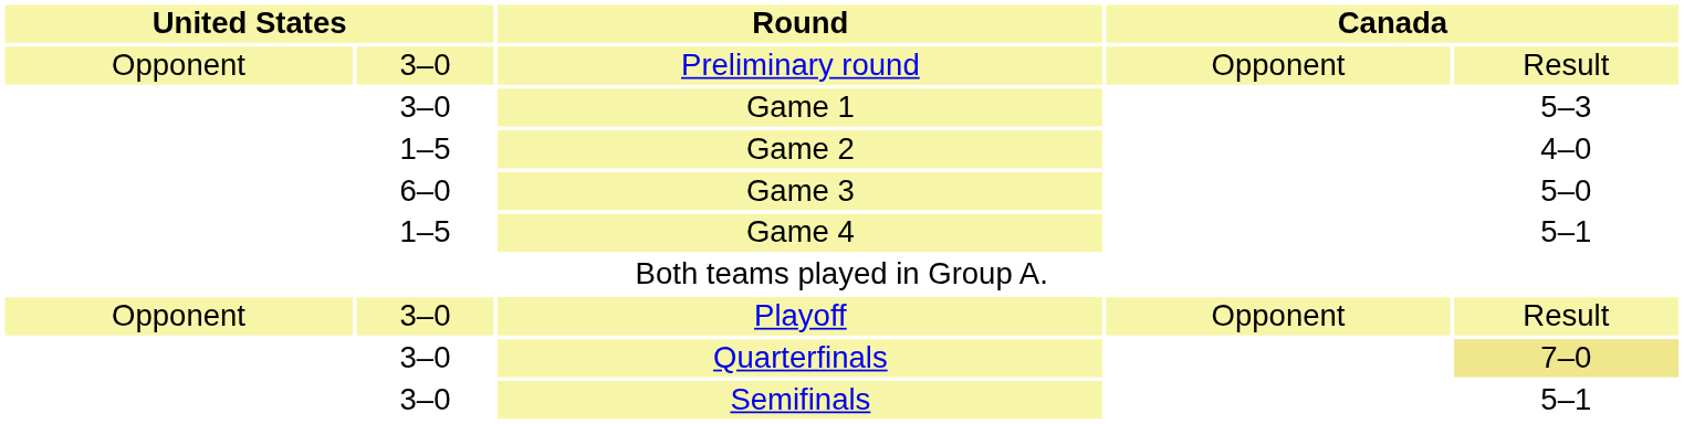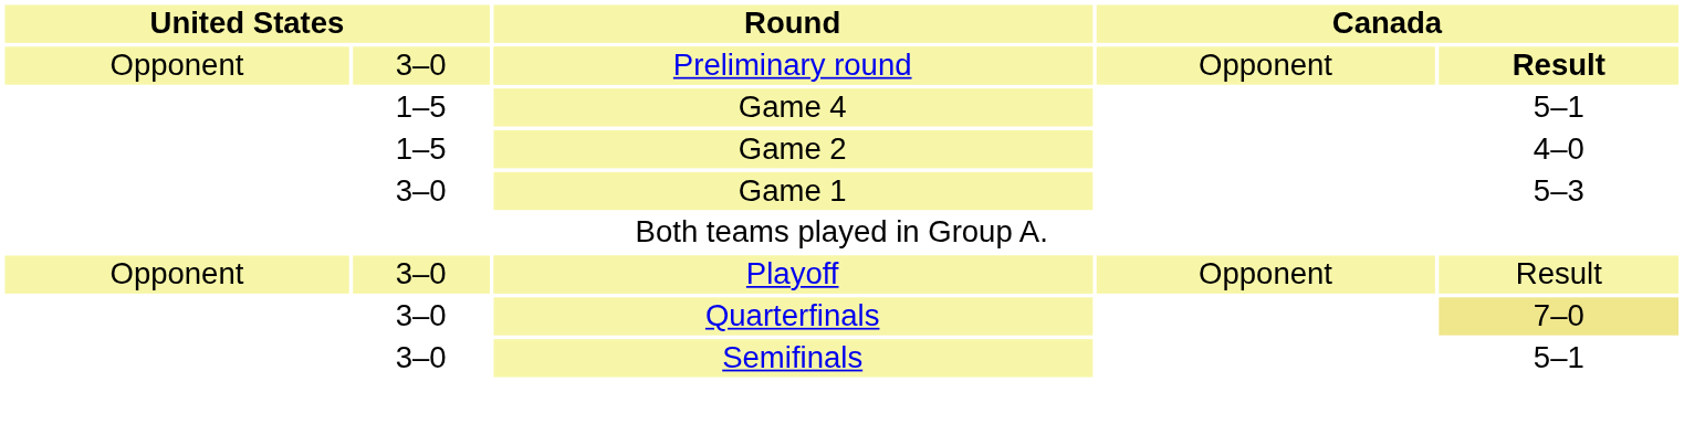Preliminary round | column 5: normal -> bold
rows swapped: Game 1 <-> Game 4
- row: 6–0 | Game 3 | 5–0
